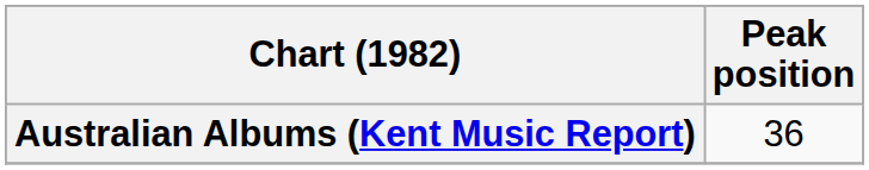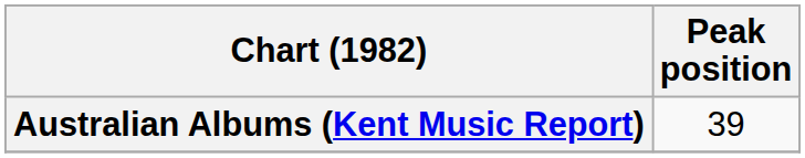Australian Albums (Kent Music Report) | Peak position: 36 -> 39
